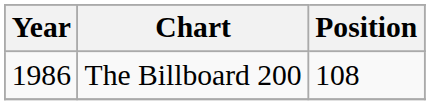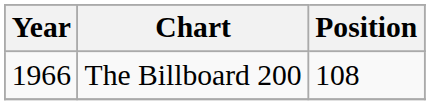The Billboard 200 | Year: 1986 -> 1966
